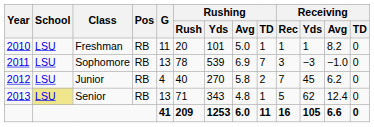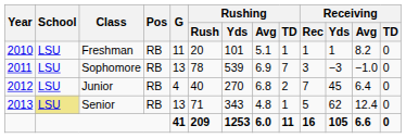Freshman | Rushing / Avg: 5.0 -> 5.1
Junior | Rushing / Avg: 5.8 -> 6.8
Junior | Receiving / Avg: 6.2 -> 6.4
